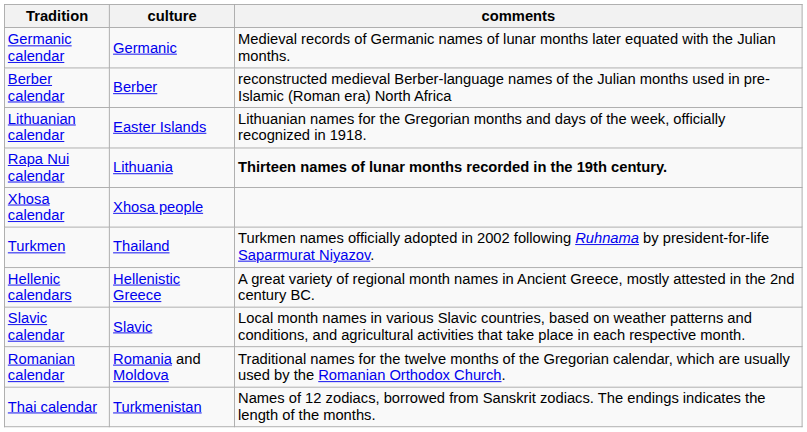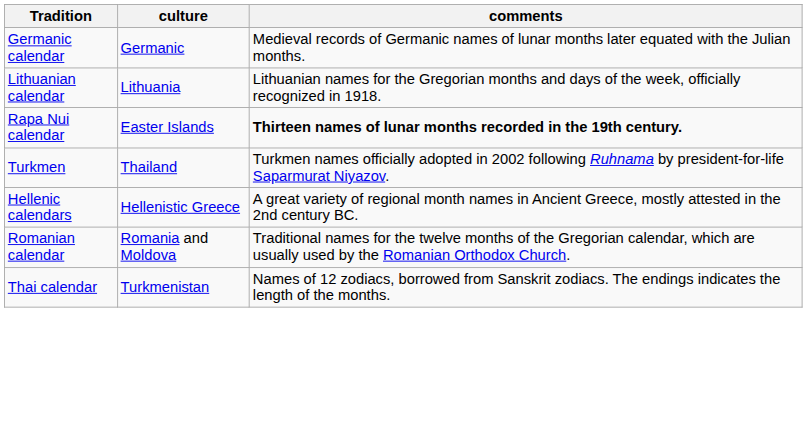- row: Berber calendar | Berber | reconstructed medieval Berber-language names of the Julian months used in pre-Islamic (Roman era) North Africa
Lithuanian calendar | culture: Easter Islands -> Lithuania
Rapa Nui calendar | culture: Lithuania -> Easter Islands
- row: Xhosa calendar | Xhosa people
- row: Slavic calendar | Slavic | Local month names in various Slavic countries, based on weather patterns and conditions, and agricultural activities that take place in each respective month.
